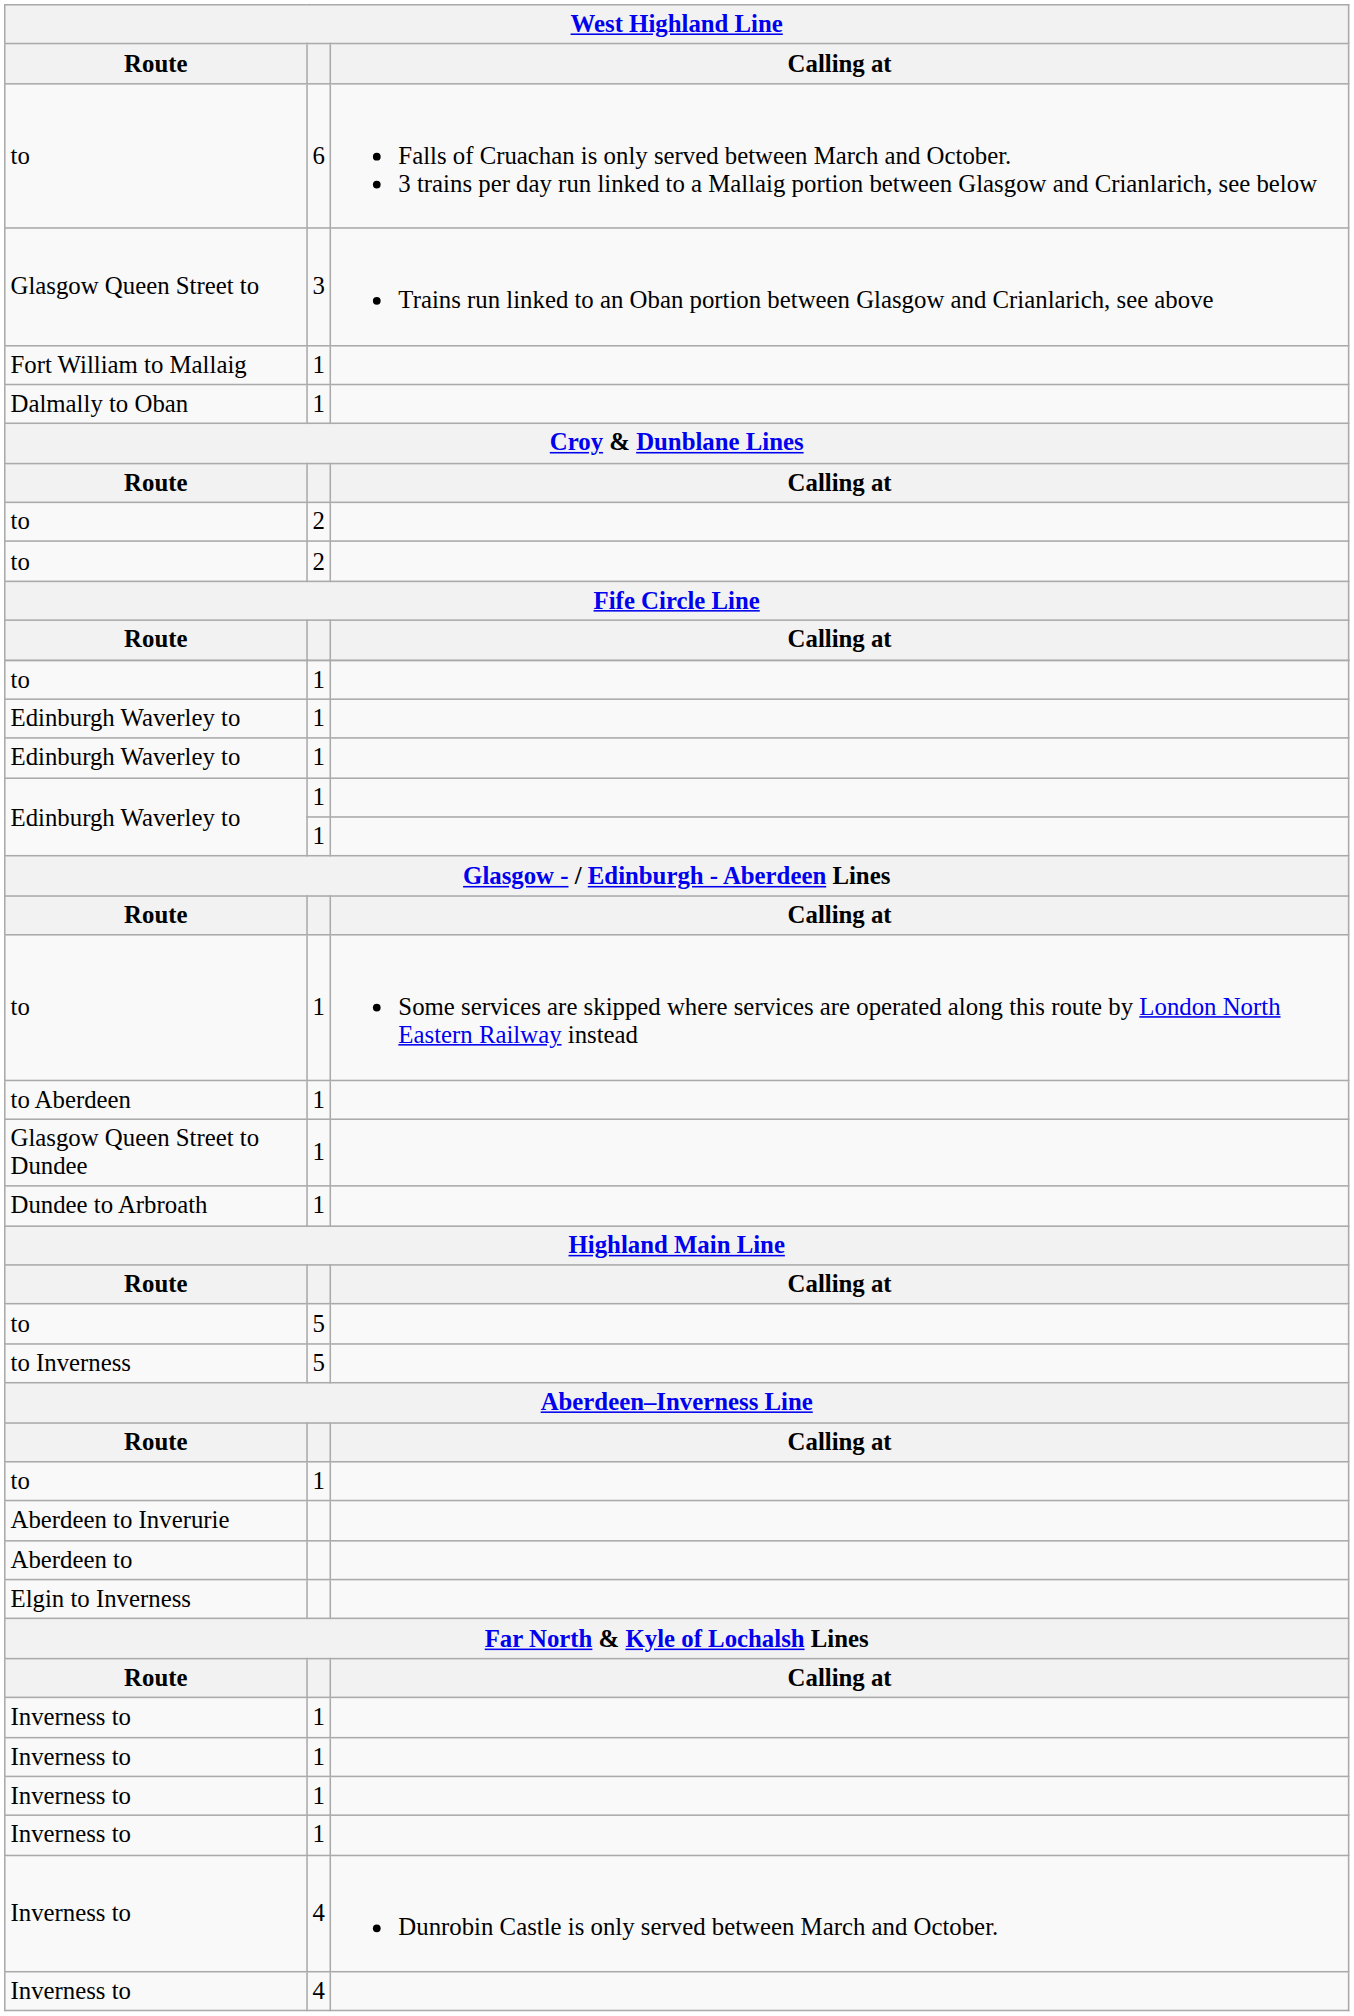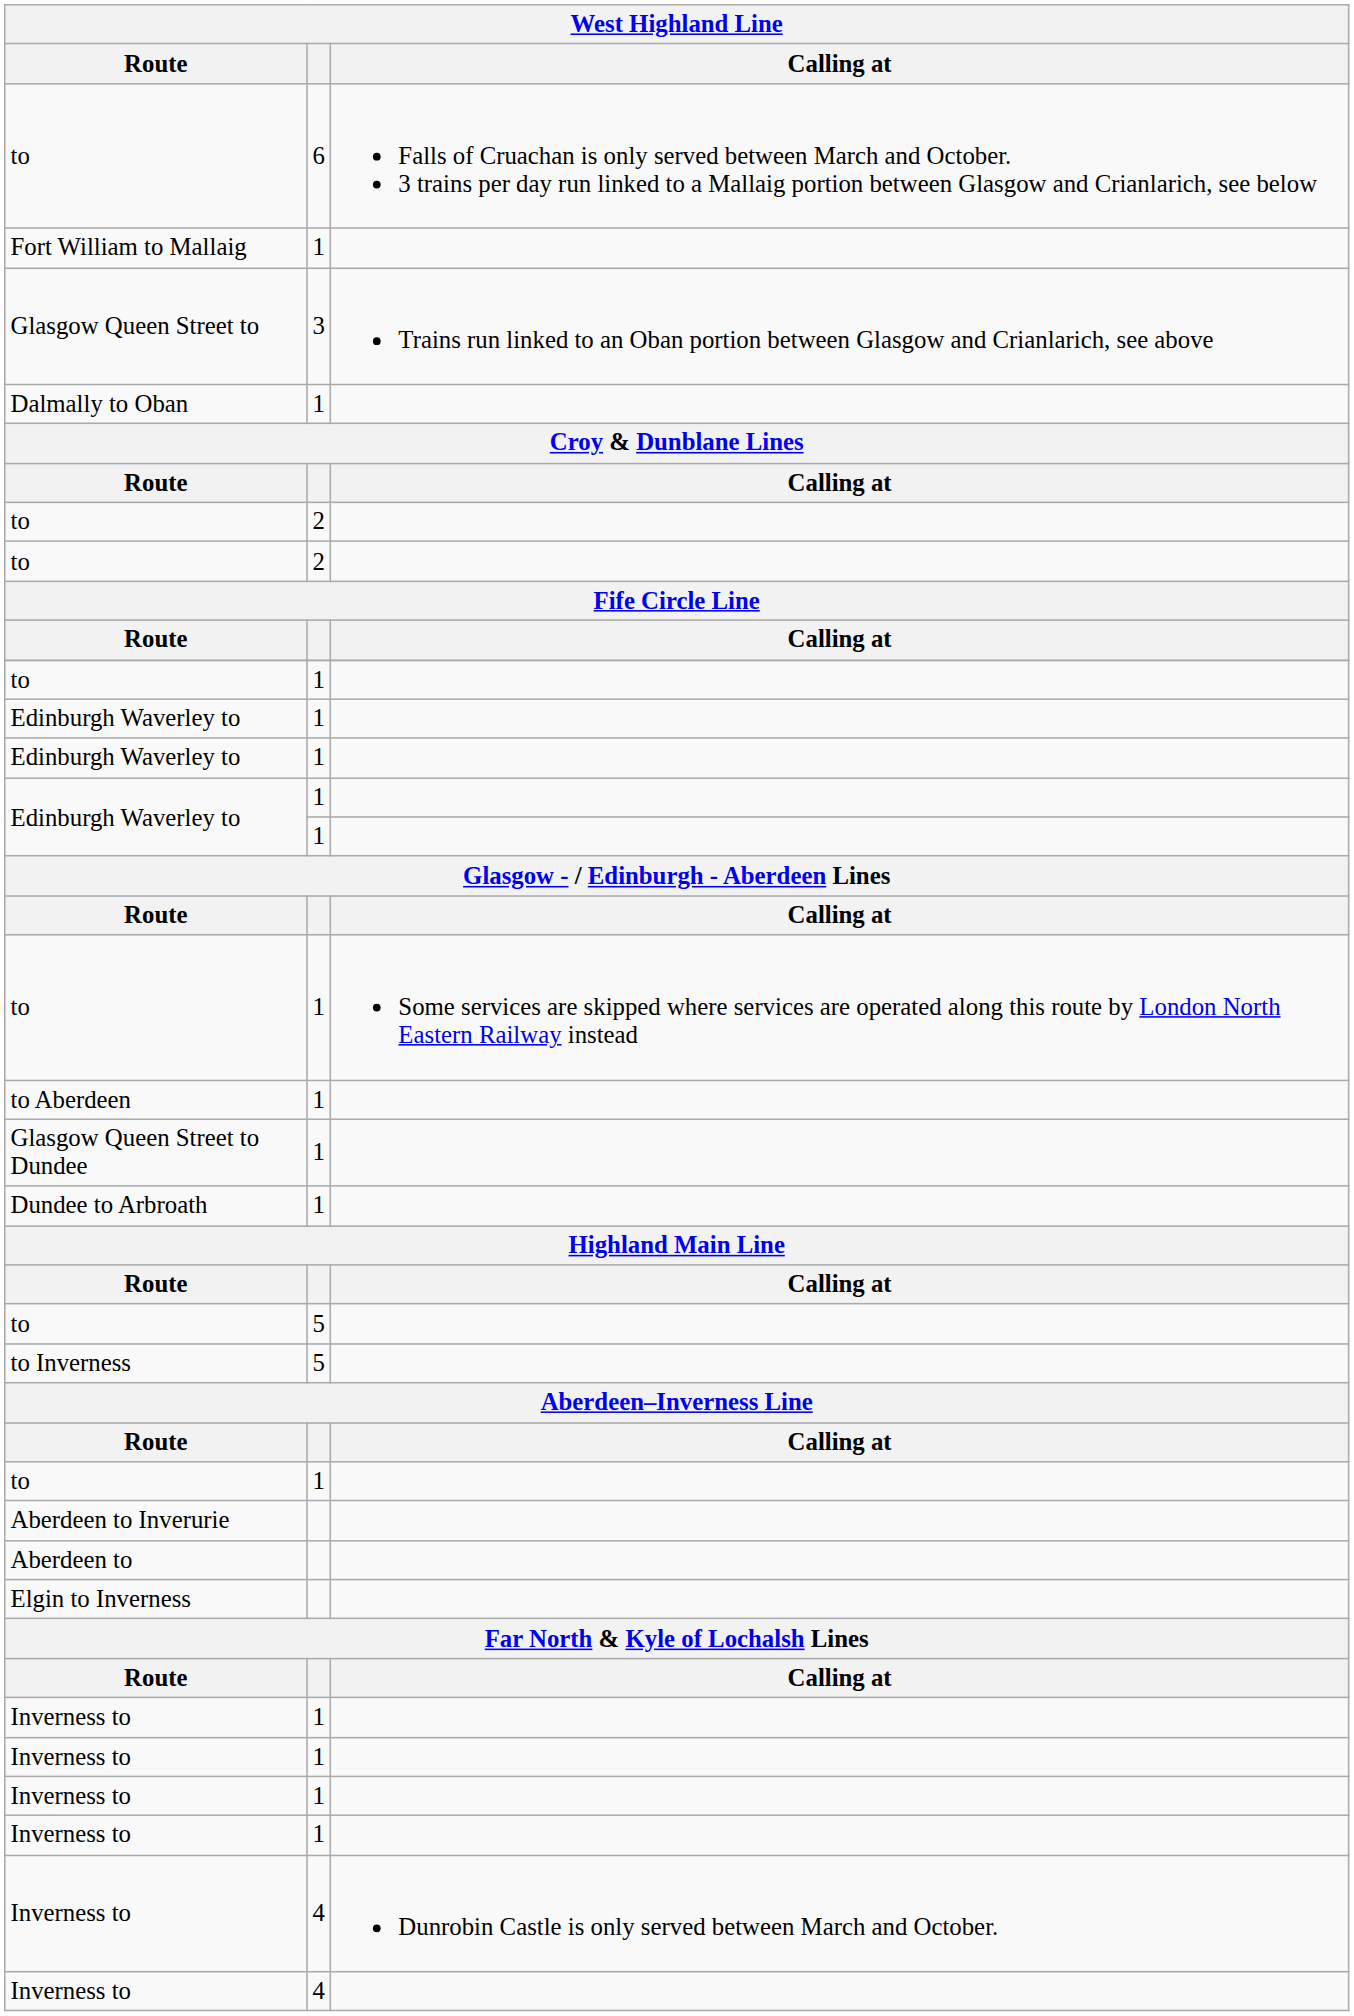rows swapped: Glasgow Queen Street to <-> Fort William to Mallaig
